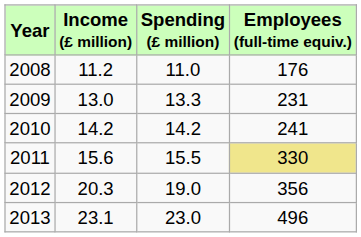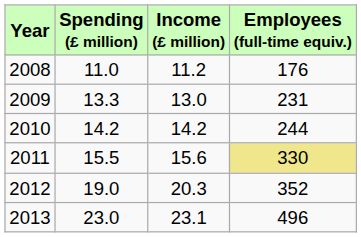columns swapped: Income (£ million) <-> Spending (£ million)
2010 | Employees (full-time equiv.): 241 -> 244
2012 | Employees (full-time equiv.): 356 -> 352
